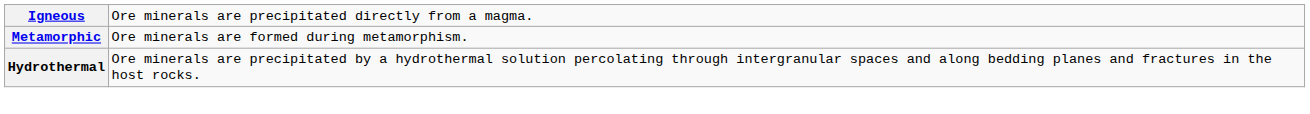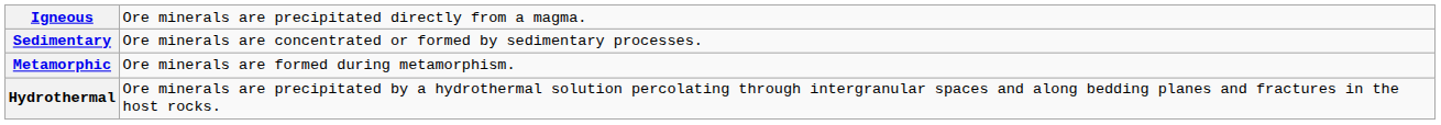+ row: Sedimentary | Ore minerals are concentrated or formed by sedimentary processes.
